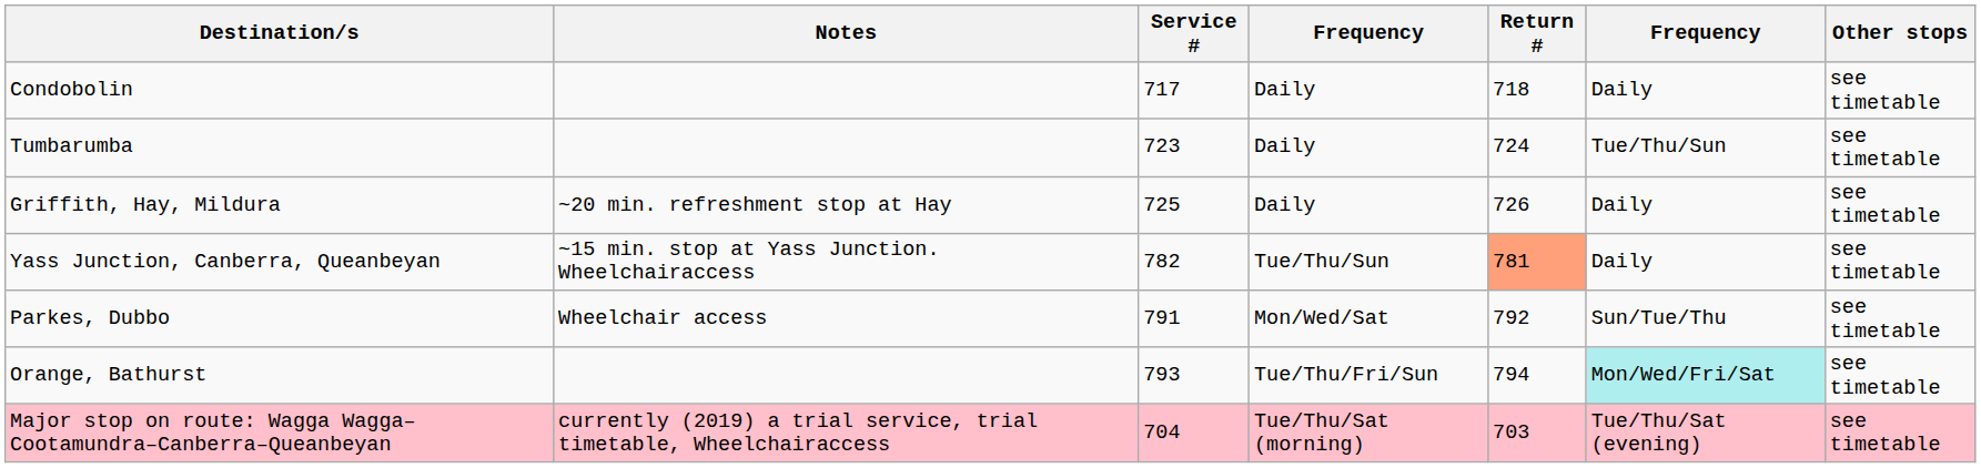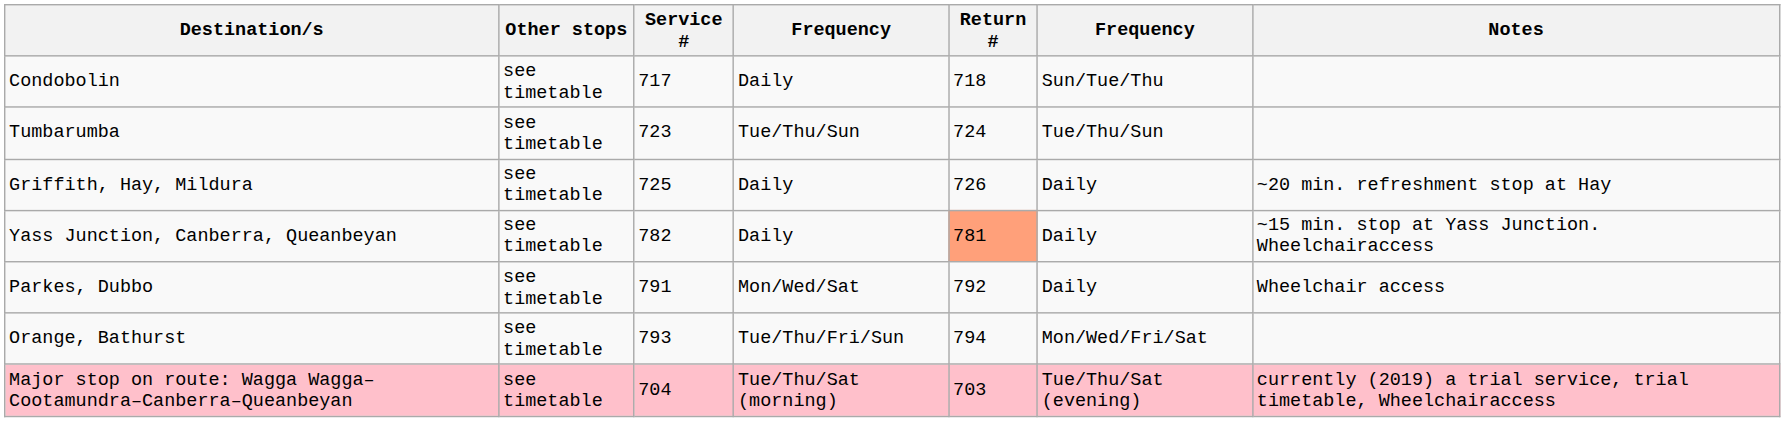columns swapped: Other stops <-> Notes
Condobolin | column 6: Daily -> Sun/Tue/Thu
Tumbarumba | column 4: Daily -> Tue/Thu/Sun
Yass Junction, Canberra, Queanbeyan | column 4: Tue/Thu/Sun -> Daily
Parkes, Dubbo | column 6: Sun/Tue/Thu -> Daily
Orange, Bathurst | column 6: paleturquoise background -> no background
